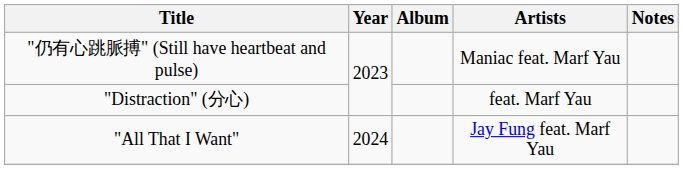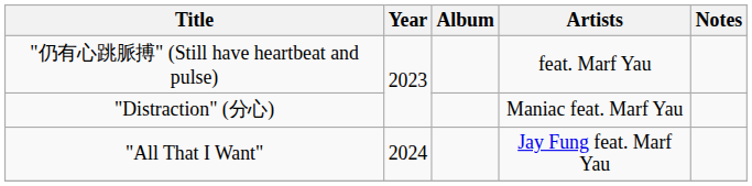"仍有心跳脈搏" (Still have heartbeat and pulse) | Artists: Maniac feat. Marf Yau -> feat. Marf Yau
"Distraction" (分心) | Artists: feat. Marf Yau -> Maniac feat. Marf Yau
